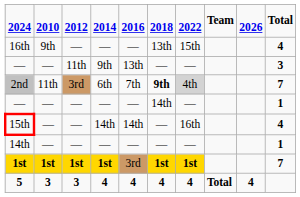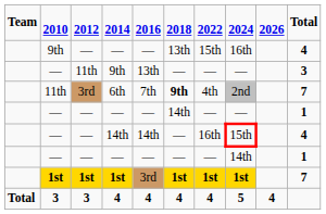columns swapped: Team <-> 2024
6th | 2022: lightgrey background -> no background
